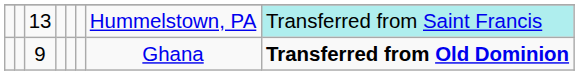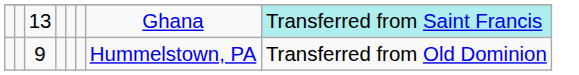13 | column 7: Hummelstown, PA -> Ghana
9 | column 7: Ghana -> Hummelstown, PA
9 | column 8: bold -> normal
